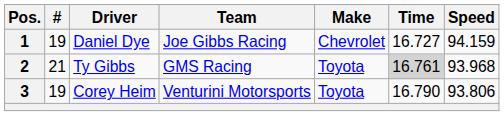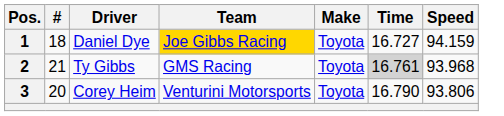1 | #: 19 -> 18
1 | Team: no background -> gold background
1 | Make: Chevrolet -> Toyota
3 | #: 19 -> 20
